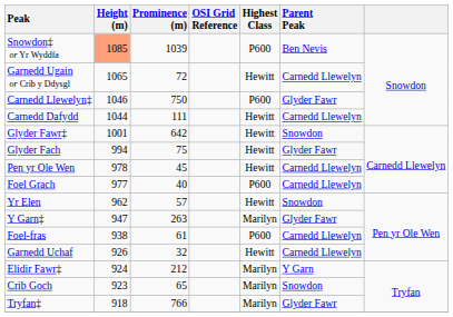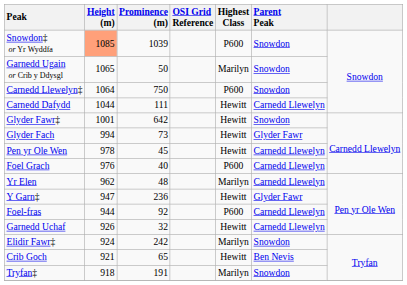Snowdon‡ or Yr Wyddfa | Parent Peak: Ben Nevis -> Snowdon
Garnedd Ugain or Crib y Ddysgl | Prominence (m): 72 -> 50
Garnedd Ugain or Crib y Ddysgl | Highest Class: Hewitt -> Marilyn
Garnedd Ugain or Crib y Ddysgl | Parent Peak: Carnedd Llewelyn -> Snowdon
Carnedd Llewelyn‡ | Height (m): 1046 -> 1064
Carnedd Llewelyn‡ | Parent Peak: Glyder Fawr -> Snowdon
Glyder Fach | Prominence (m): 75 -> 73
Foel Grach | Height (m): 977 -> 976
Yr Elen | Prominence (m): 57 -> 48
Yr Elen | Highest Class: Hewitt -> Marilyn
Yr Elen | Parent Peak: Snowdon -> Carnedd Llewelyn
Y Garn‡ | Prominence (m): 263 -> 236
Y Garn‡ | Highest Class: Marilyn -> Hewitt
Foel-fras | Height (m): 938 -> 944
Foel-fras | Prominence (m): 61 -> 92
Elidir Fawr‡ | Prominence (m): 212 -> 242
Elidir Fawr‡ | Parent Peak: Y Garn -> Snowdon
Crib Goch | Height (m): 923 -> 921
Crib Goch | Highest Class: Marilyn -> Hewitt
Crib Goch | Parent Peak: Snowdon -> Ben Nevis
Tryfan‡ | Prominence (m): 766 -> 191
Tryfan‡ | Parent Peak: Glyder Fawr -> Snowdon
